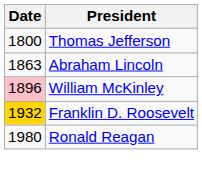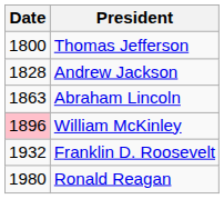+ row: 1828 | Andrew Jackson
Franklin D. Roosevelt | Date: gold background -> no background
